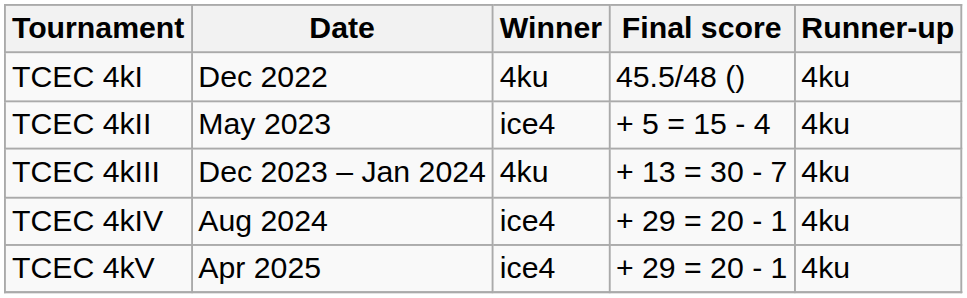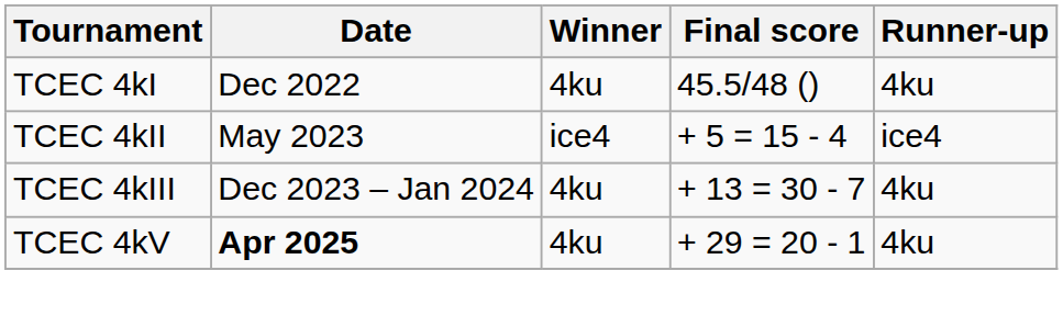TCEC 4kII | Runner-up: 4ku -> ice4
- row: TCEC 4kIV | Aug 2024 | ice4 | + 29 = 20 - 1 | 4ku
TCEC 4kV | Date: normal -> bold
TCEC 4kV | Winner: ice4 -> 4ku
